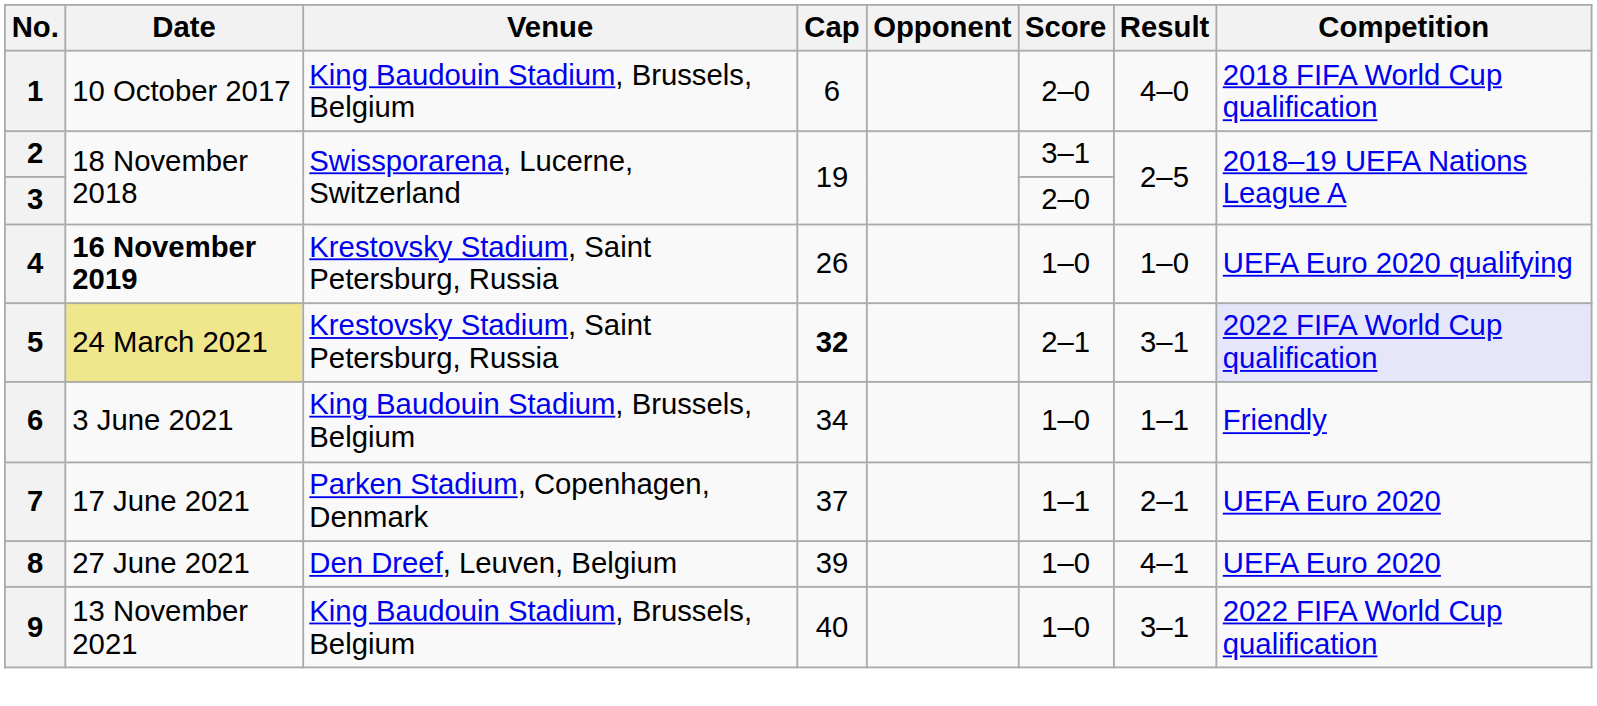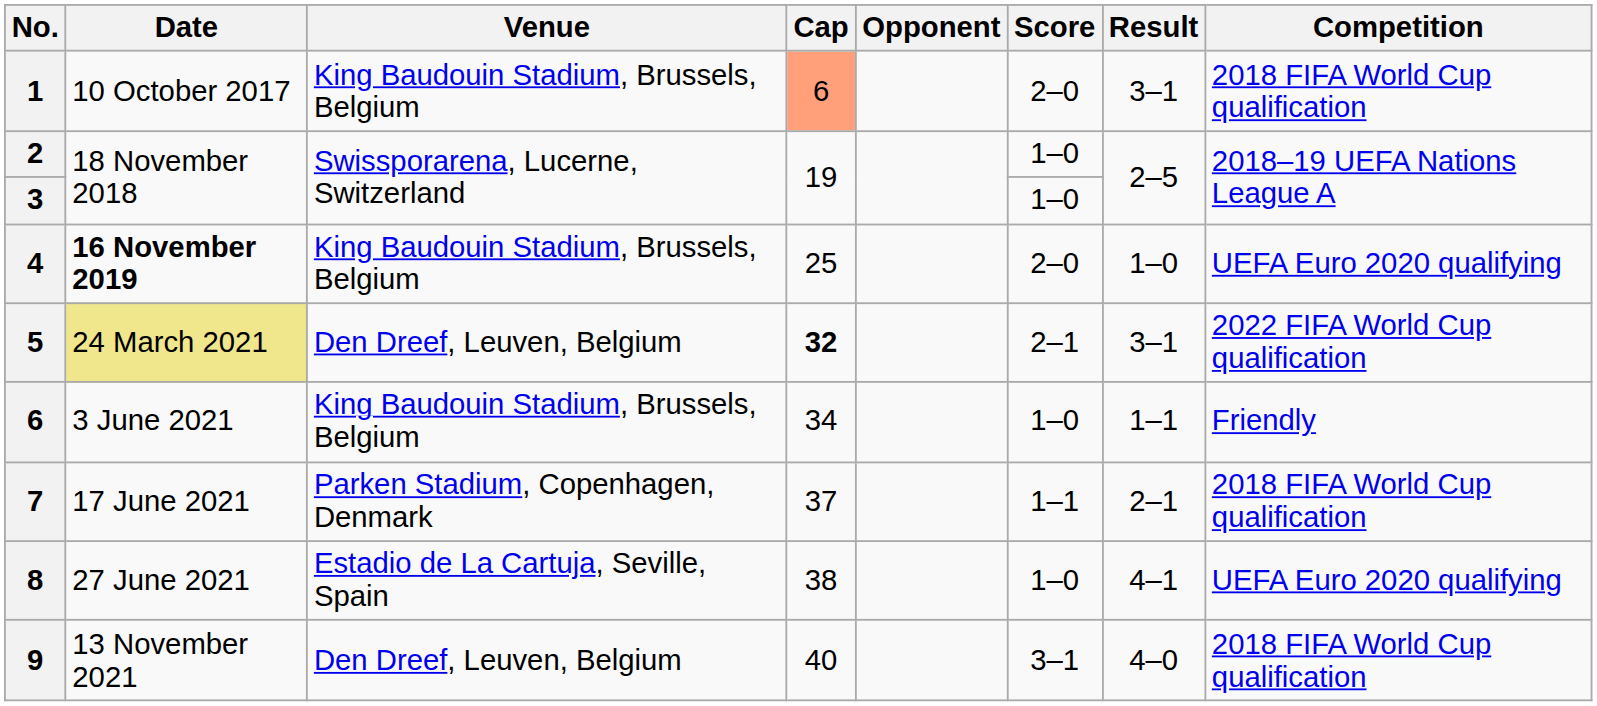1 | Cap: no background -> lightsalmon background
1 | Result: 4–0 -> 3–1
2 | Score: 3–1 -> 1–0
3 | Score: 2–0 -> 1–0
4 | Venue: Krestovsky Stadium, Saint Petersburg, Russia -> King Baudouin Stadium, Brussels, Belgium
4 | Cap: 26 -> 25
4 | Score: 1–0 -> 2–0
5 | Venue: Krestovsky Stadium, Saint Petersburg, Russia -> Den Dreef, Leuven, Belgium
5 | Competition: lavender background -> no background
7 | Competition: UEFA Euro 2020 -> 2018 FIFA World Cup qualification
8 | Venue: Den Dreef, Leuven, Belgium -> Estadio de La Cartuja, Seville, Spain
8 | Cap: 39 -> 38
8 | Competition: UEFA Euro 2020 -> UEFA Euro 2020 qualifying
9 | Venue: King Baudouin Stadium, Brussels, Belgium -> Den Dreef, Leuven, Belgium
9 | Score: 1–0 -> 3–1
9 | Result: 3–1 -> 4–0
9 | Competition: 2022 FIFA World Cup qualification -> 2018 FIFA World Cup qualification
